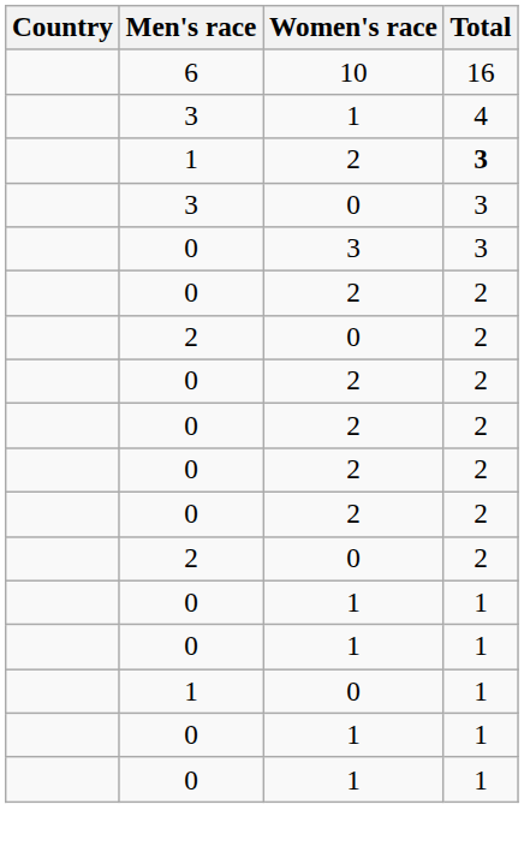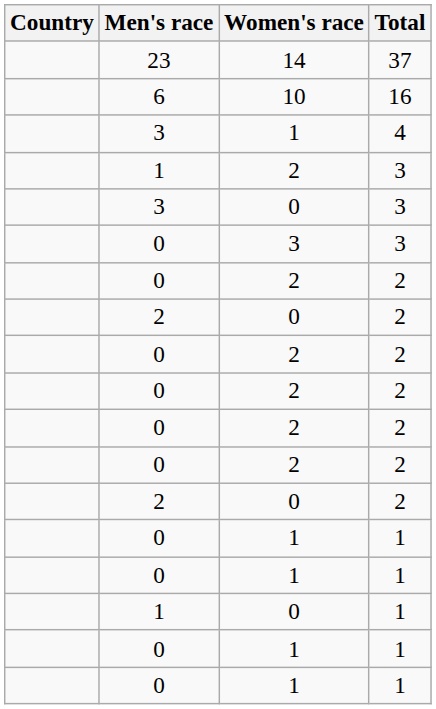+ row: 23 | 14 | 37
1 / 2 | Total: bold -> normal
